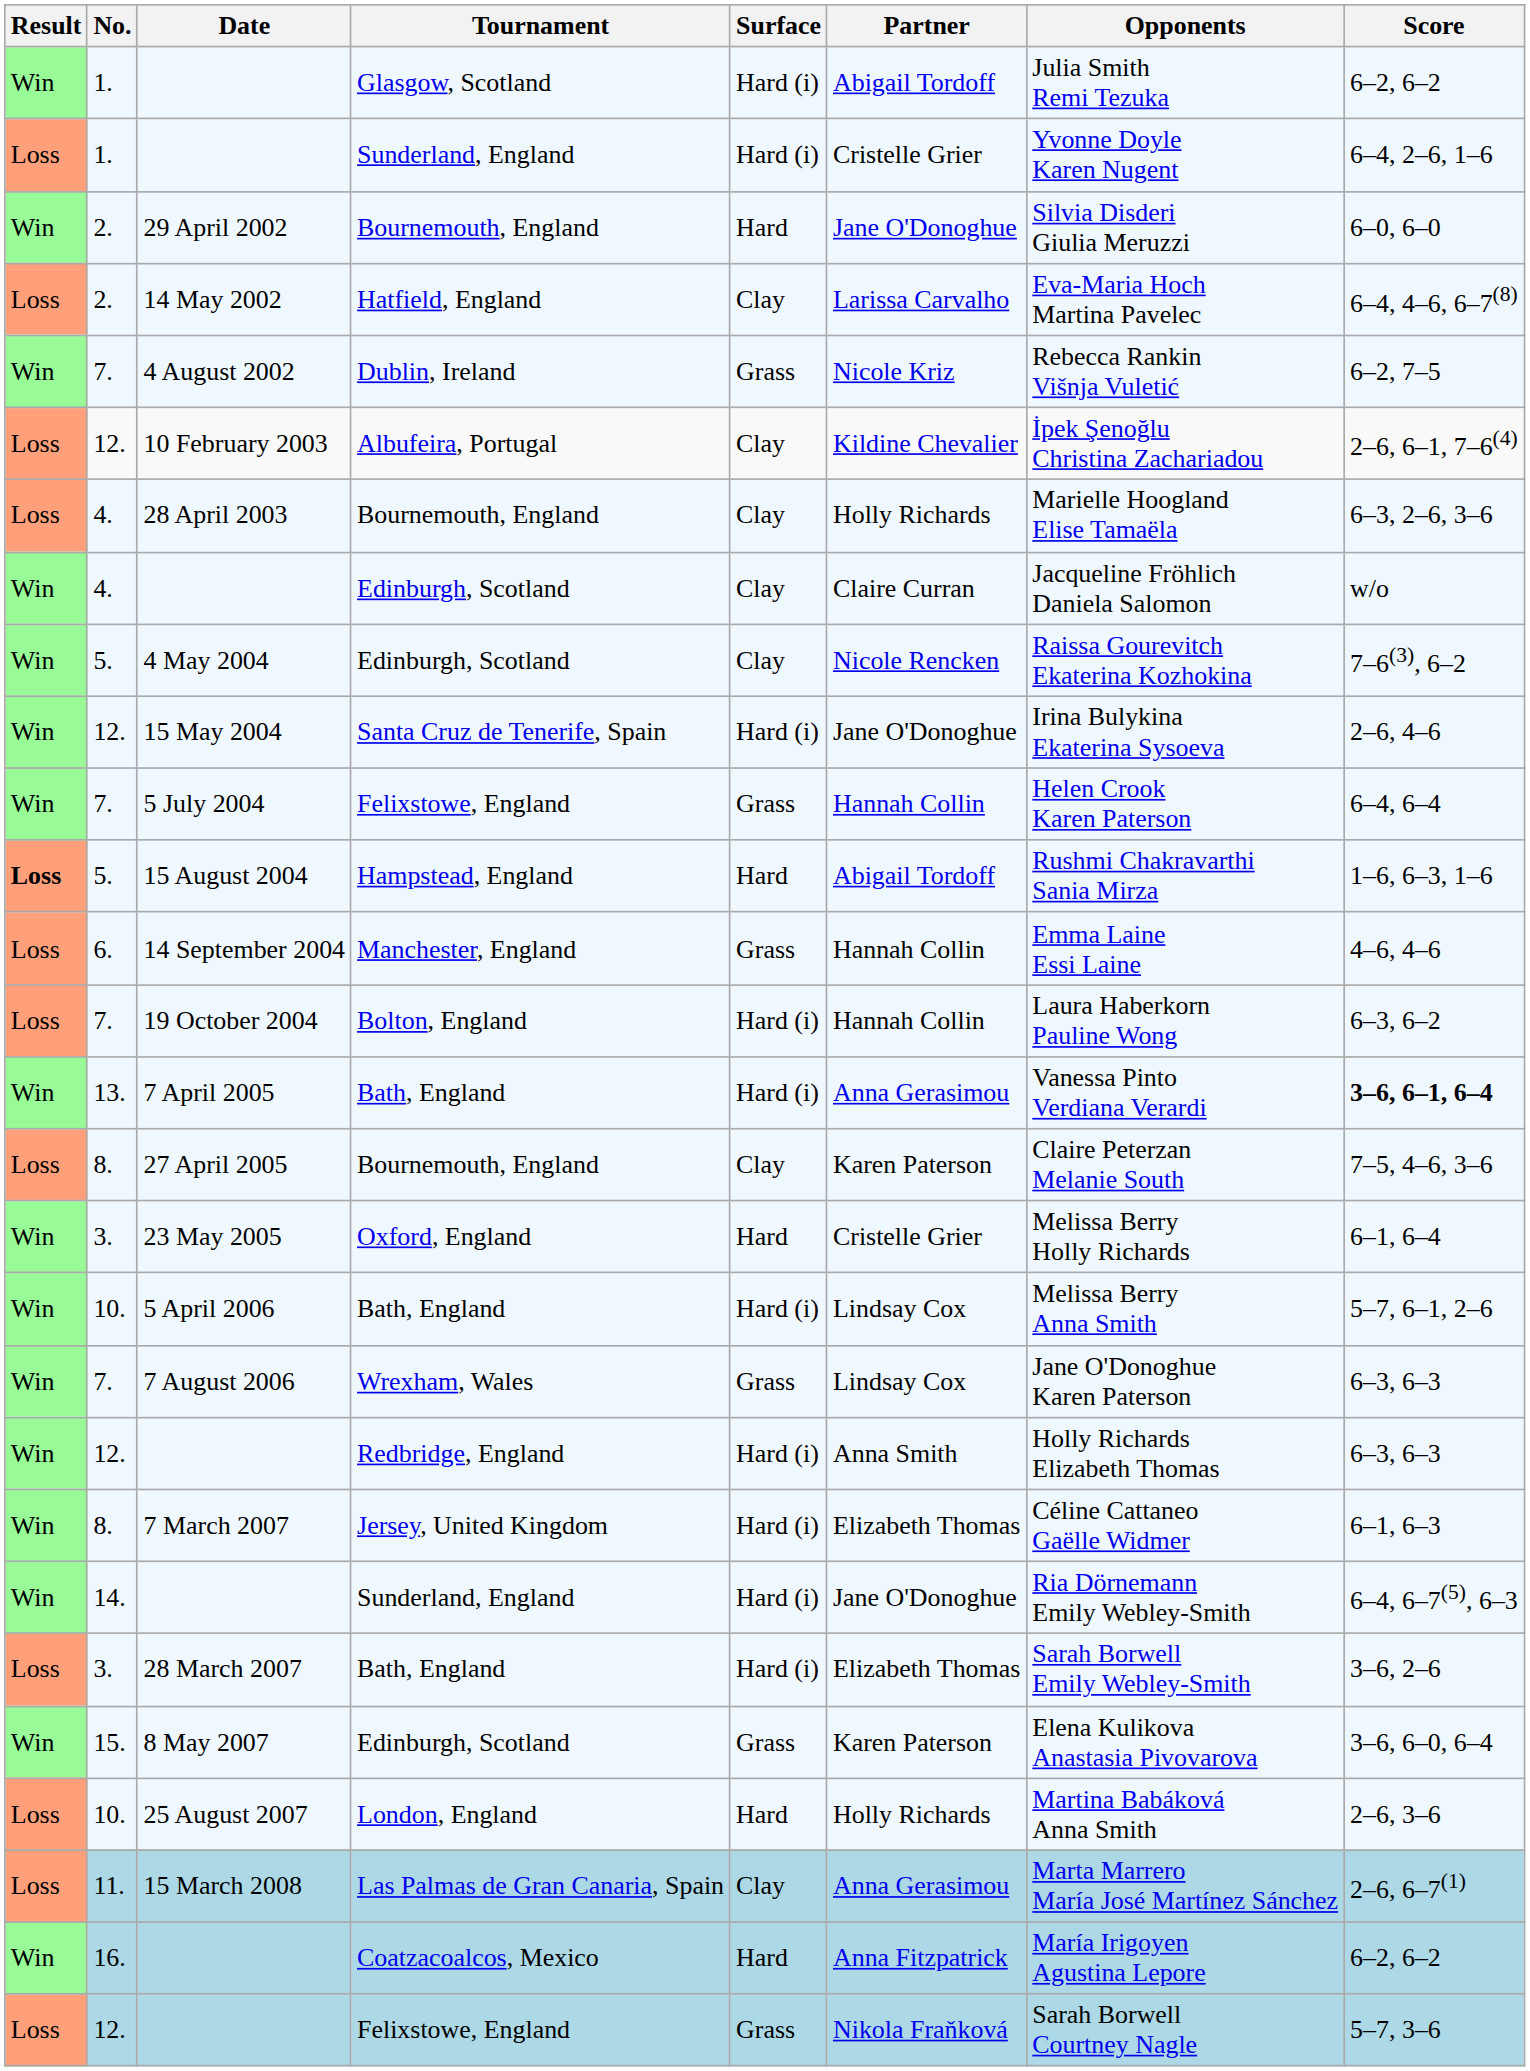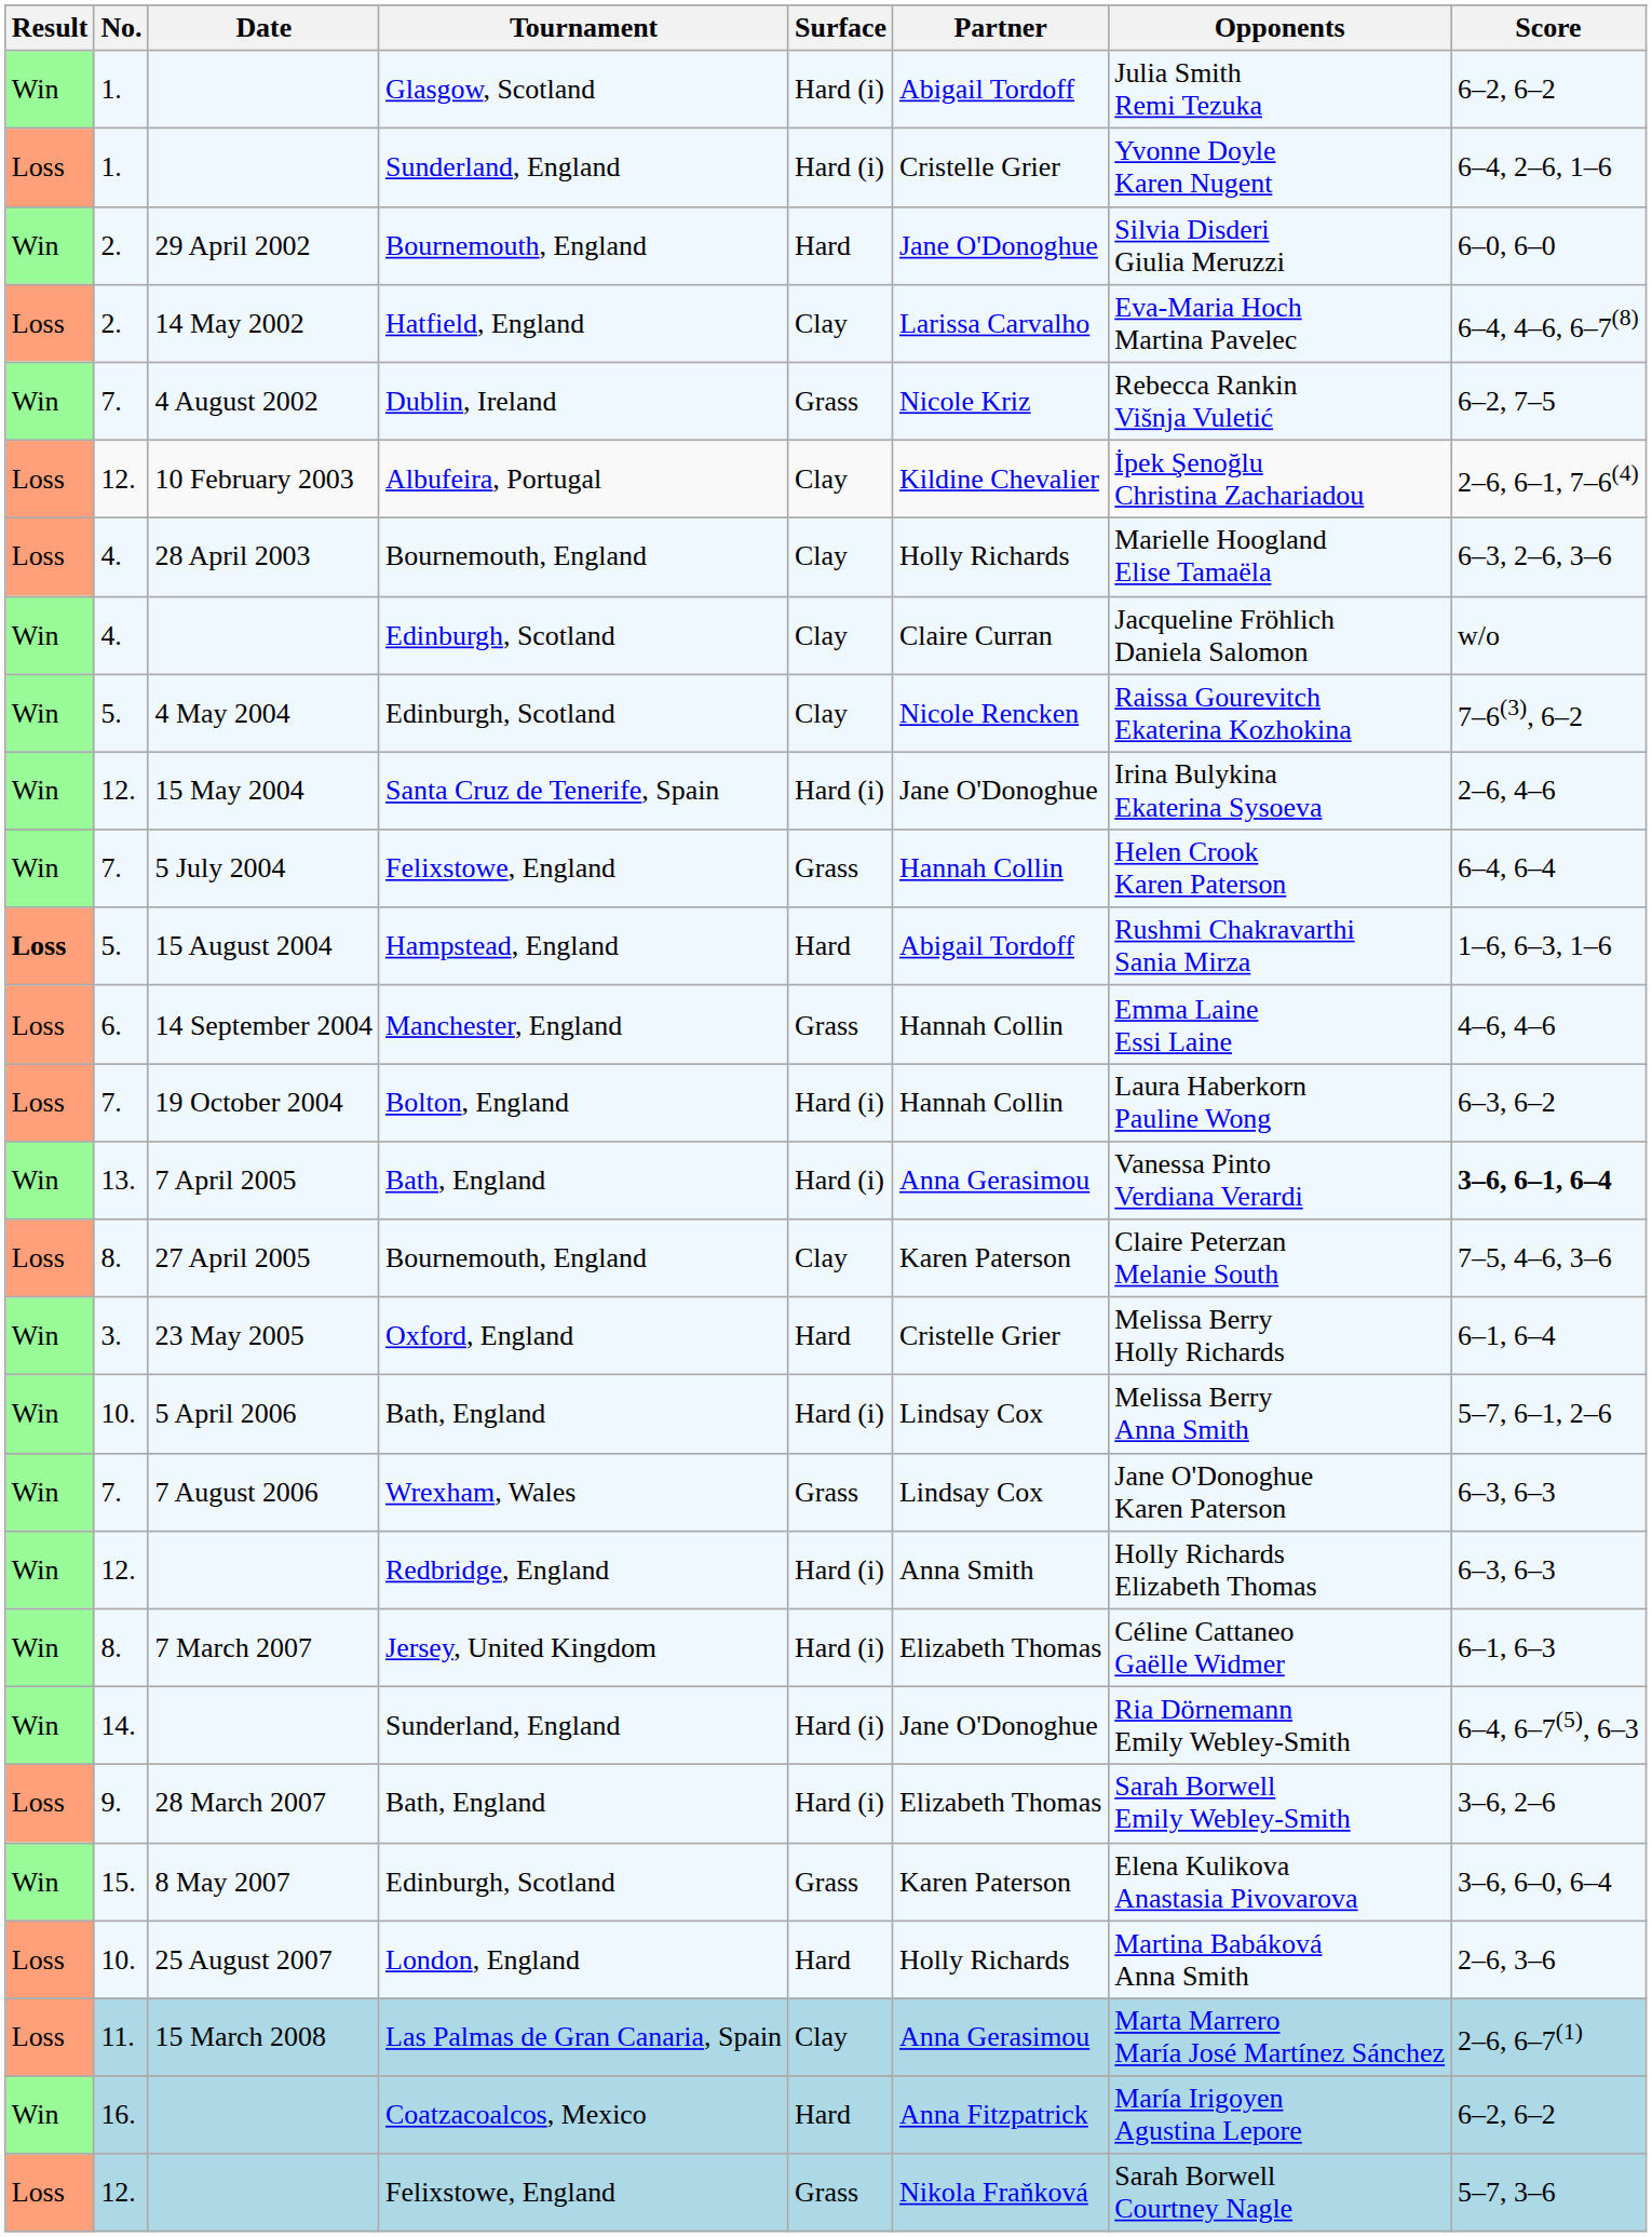28 March 2007 | No.: 3. -> 9.
